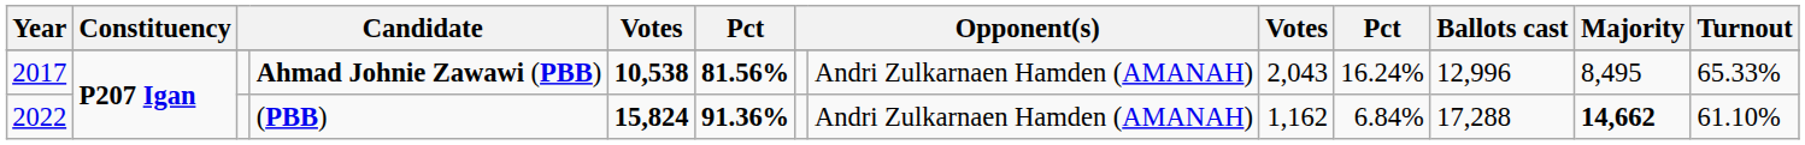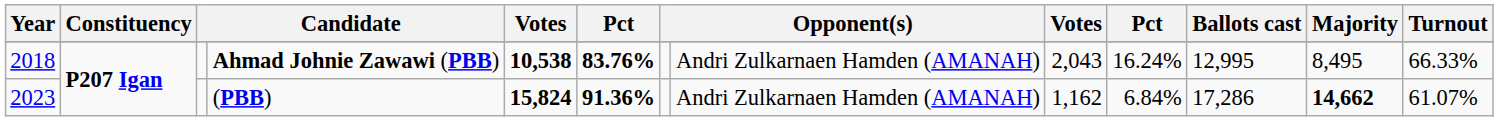Ahmad Johnie Zawawi (PBB) | Year: 2017 -> 2018
Ahmad Johnie Zawawi (PBB) | column 6: 81.56% -> 83.76%
Ahmad Johnie Zawawi (PBB) | Ballots cast: 12,996 -> 12,995
Ahmad Johnie Zawawi (PBB) | Turnout: 65.33% -> 66.33%
(PBB) | Year: 2022 -> 2023
(PBB) | Ballots cast: 17,288 -> 17,286
(PBB) | Turnout: 61.10% -> 61.07%
